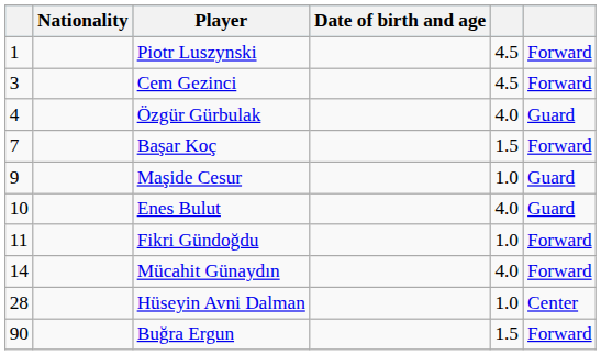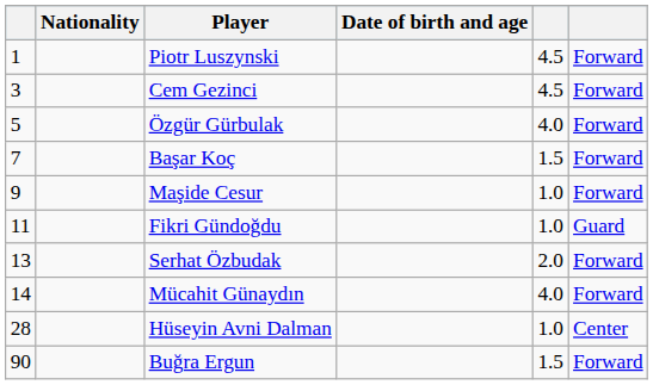Özgür Gürbulak | column 1: 4 -> 5
Özgür Gürbulak | column 6: Guard -> Forward
Maşide Cesur | column 6: Guard -> Forward
- row: 10 | Enes Bulut | 4.0 | Guard
Fikri Gündoğdu | column 6: Forward -> Guard
+ row: 13 | Serhat Özbudak | 2.0 | Forward
